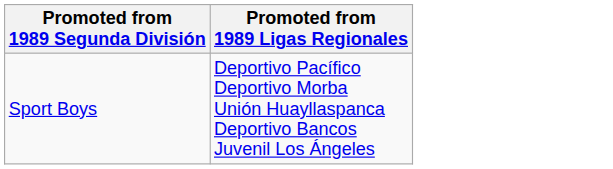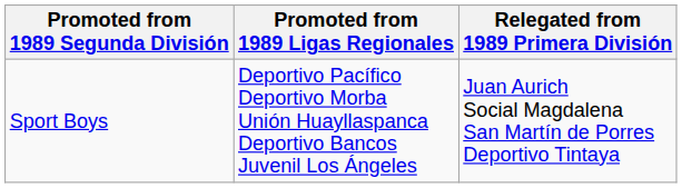+ column: Relegated from 1989 Primera División | Juan Aurich Social Magdalena San Martín de Porres Deportivo Tintaya
